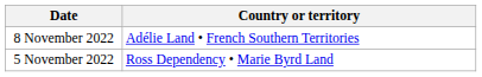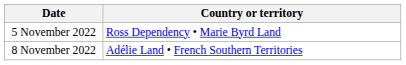rows swapped: 5 November 2022 <-> 8 November 2022
